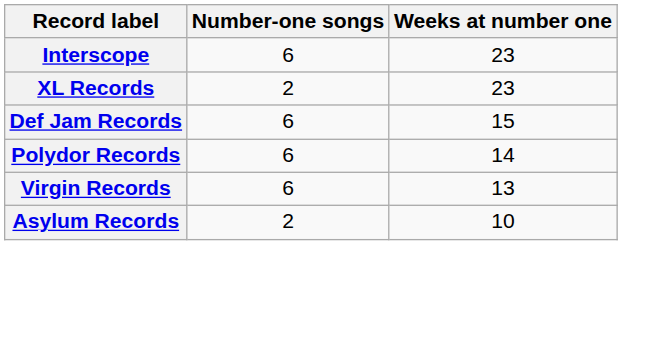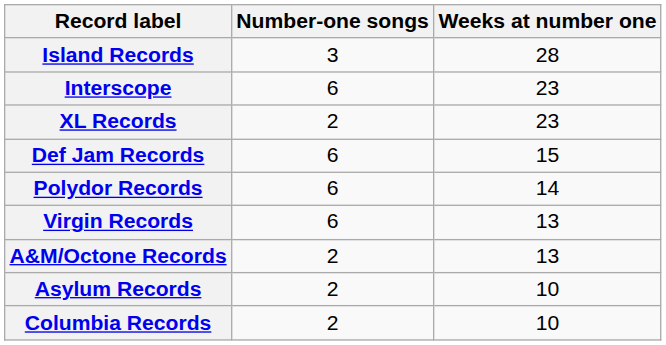+ row: Island Records | 3 | 28
+ row: A&M/Octone Records | 2 | 13
+ row: Columbia Records | 2 | 10
